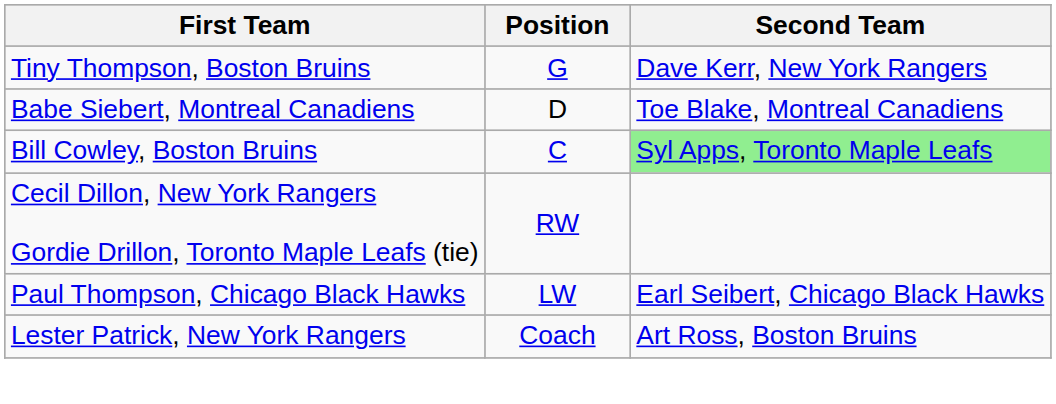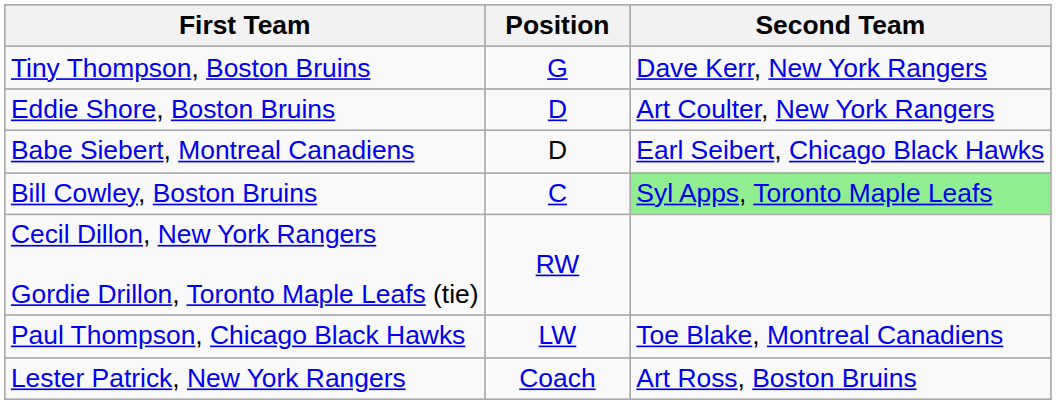+ row: Eddie Shore, Boston Bruins | D | Art Coulter, New York Rangers
Babe Siebert, Montreal Canadiens | Second Team: Toe Blake, Montreal Canadiens -> Earl Seibert, Chicago Black Hawks
Paul Thompson, Chicago Black Hawks | Second Team: Earl Seibert, Chicago Black Hawks -> Toe Blake, Montreal Canadiens
